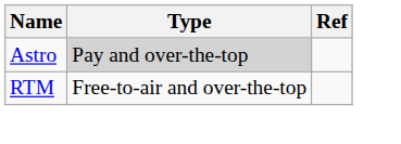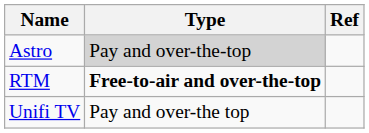RTM | Type: normal -> bold
+ row: Unifi TV | Pay and over-the top
